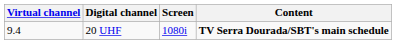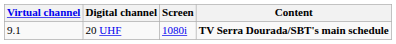20 UHF | Virtual channel: 9.4 -> 9.1
